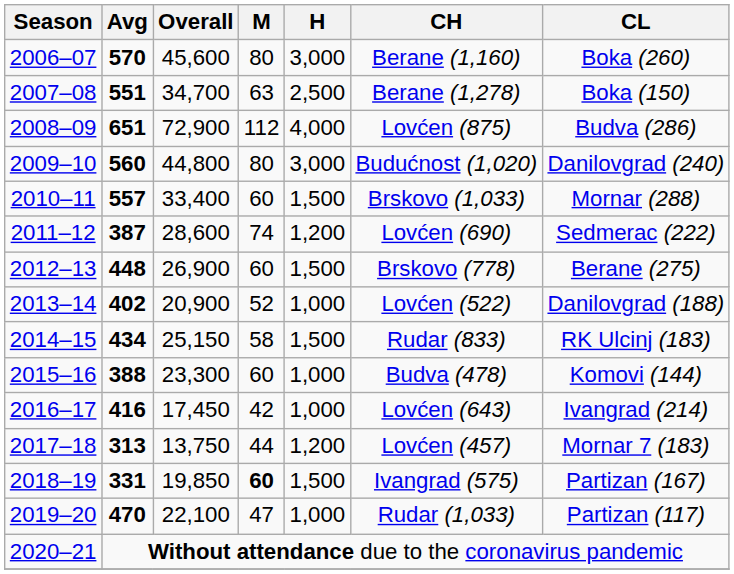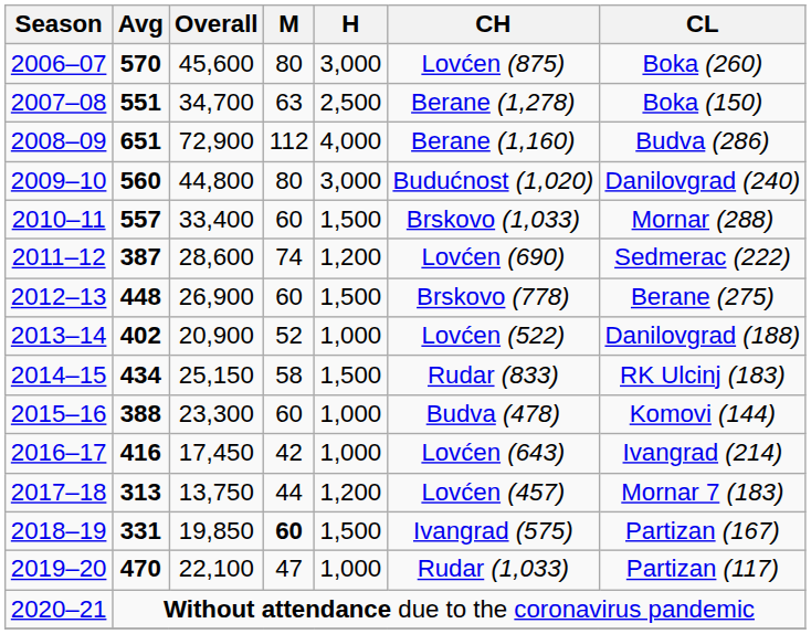2006–07 | CH: Berane (1,160) -> Lovćen (875)
2008–09 | CH: Lovćen (875) -> Berane (1,160)
